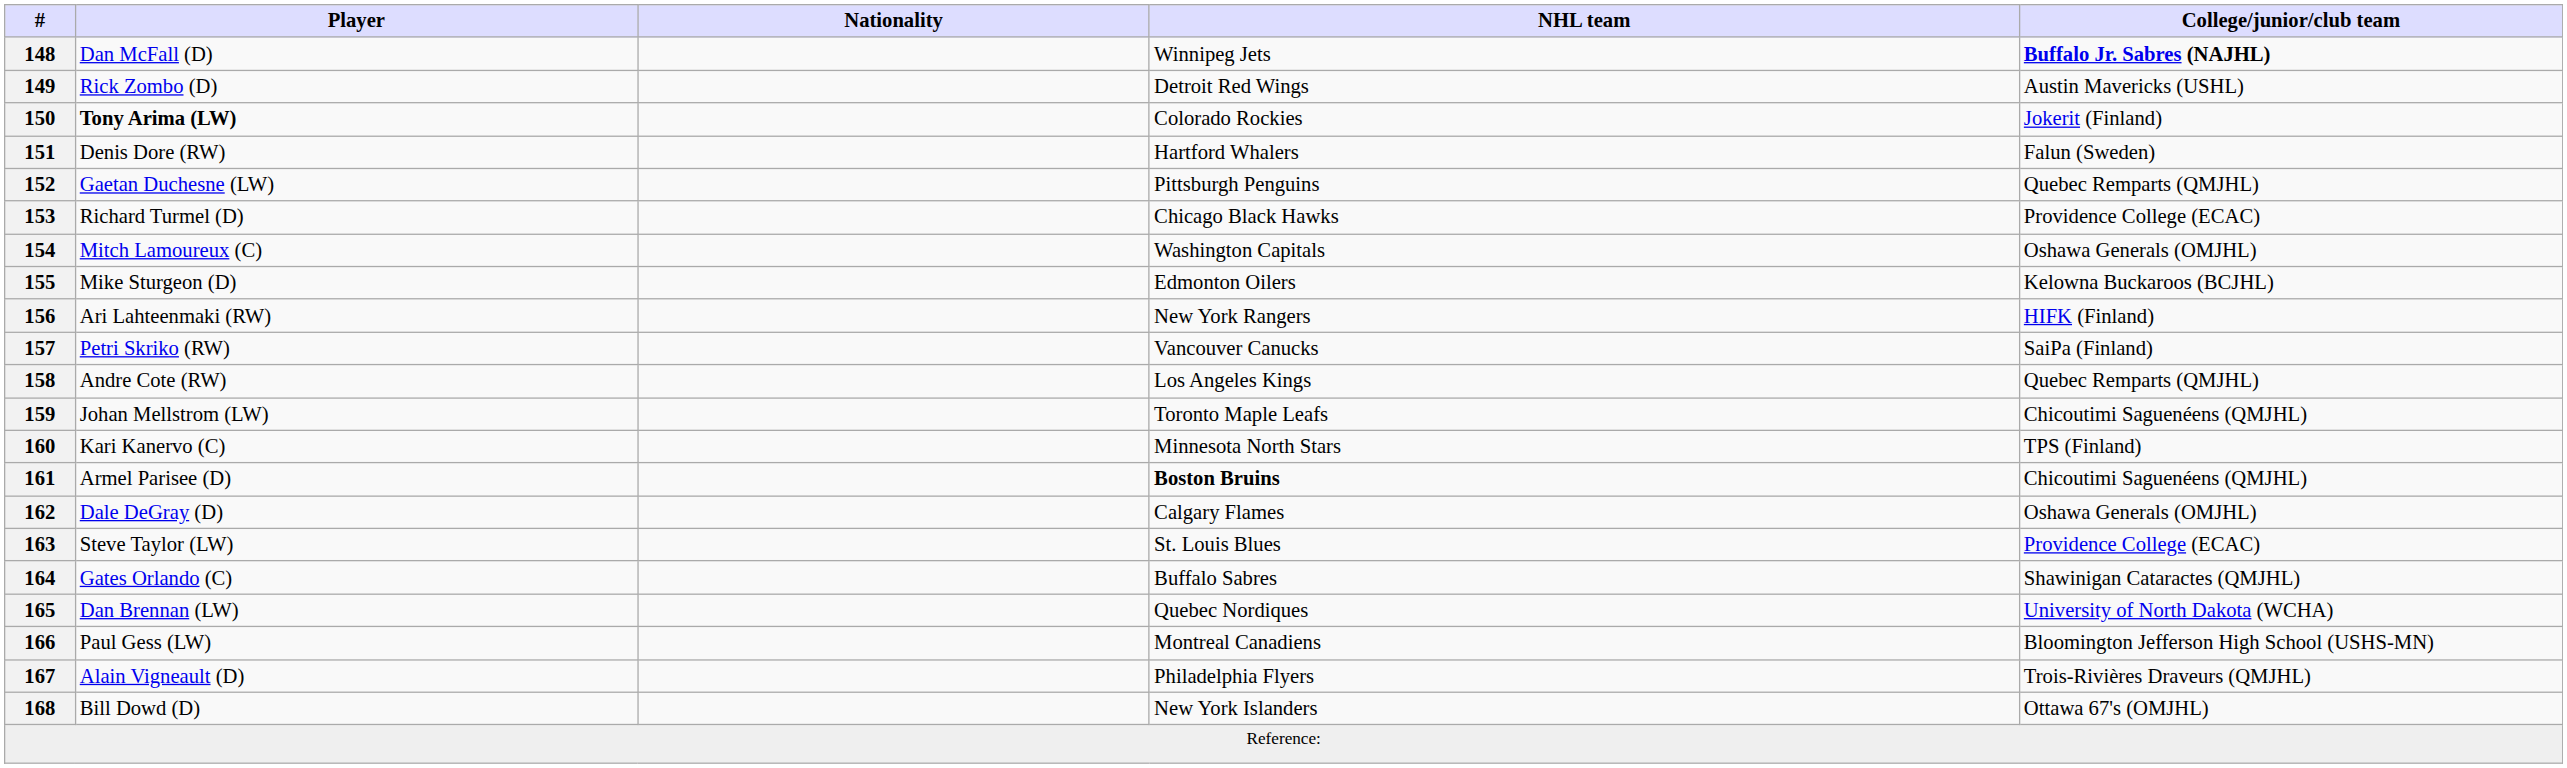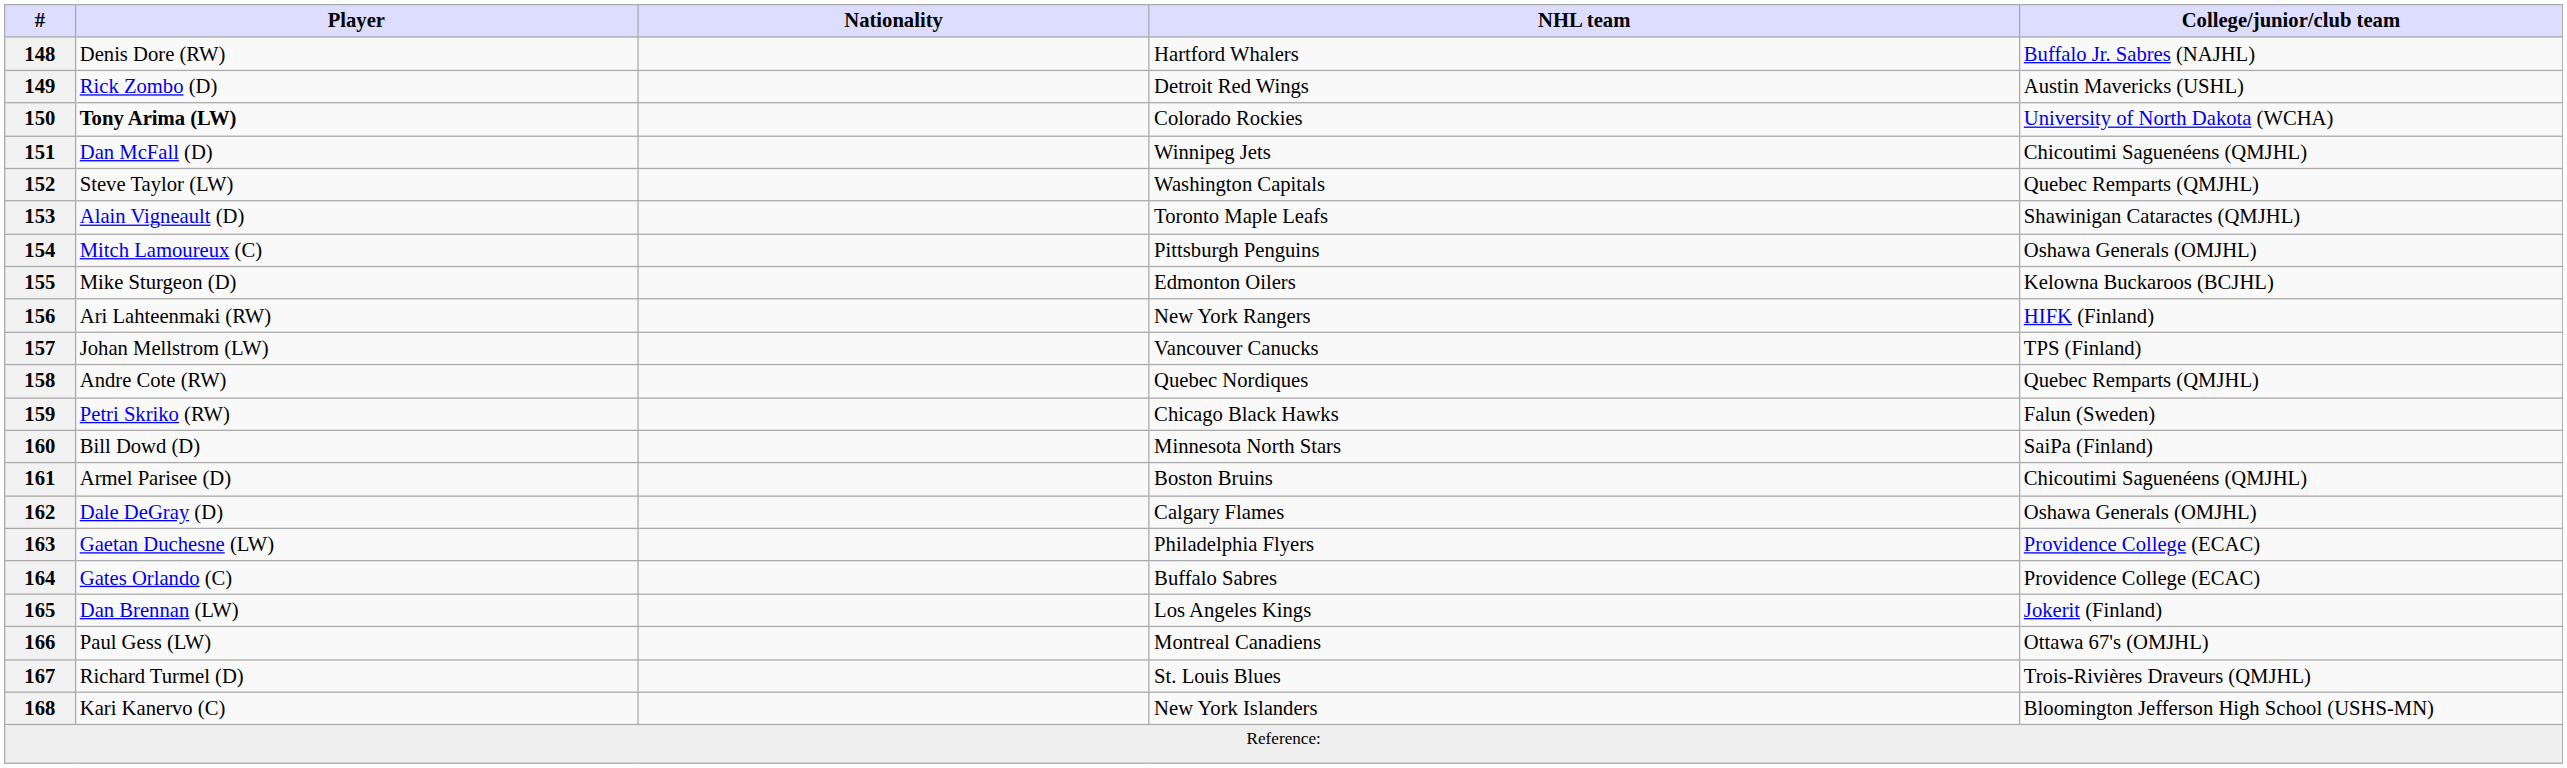148 | Player: Dan McFall (D) -> Denis Dore (RW)
148 | NHL team: Winnipeg Jets -> Hartford Whalers
148 | College/junior/club team: bold -> normal
150 | College/junior/club team: Jokerit (Finland) -> University of North Dakota (WCHA)
151 | Player: Denis Dore (RW) -> Dan McFall (D)
151 | NHL team: Hartford Whalers -> Winnipeg Jets
151 | College/junior/club team: Falun (Sweden) -> Chicoutimi Saguenéens (QMJHL)
152 | Player: Gaetan Duchesne (LW) -> Steve Taylor (LW)
152 | NHL team: Pittsburgh Penguins -> Washington Capitals
153 | Player: Richard Turmel (D) -> Alain Vigneault (D)
153 | NHL team: Chicago Black Hawks -> Toronto Maple Leafs
153 | College/junior/club team: Providence College (ECAC) -> Shawinigan Cataractes (QMJHL)
154 | NHL team: Washington Capitals -> Pittsburgh Penguins
157 | Player: Petri Skriko (RW) -> Johan Mellstrom (LW)
157 | College/junior/club team: SaiPa (Finland) -> TPS (Finland)
158 | NHL team: Los Angeles Kings -> Quebec Nordiques
159 | Player: Johan Mellstrom (LW) -> Petri Skriko (RW)
159 | NHL team: Toronto Maple Leafs -> Chicago Black Hawks
159 | College/junior/club team: Chicoutimi Saguenéens (QMJHL) -> Falun (Sweden)
160 | Player: Kari Kanervo (C) -> Bill Dowd (D)
160 | College/junior/club team: TPS (Finland) -> SaiPa (Finland)
161 | NHL team: bold -> normal
163 | Player: Steve Taylor (LW) -> Gaetan Duchesne (LW)
163 | NHL team: St. Louis Blues -> Philadelphia Flyers
164 | College/junior/club team: Shawinigan Cataractes (QMJHL) -> Providence College (ECAC)
165 | NHL team: Quebec Nordiques -> Los Angeles Kings
165 | College/junior/club team: University of North Dakota (WCHA) -> Jokerit (Finland)
166 | College/junior/club team: Bloomington Jefferson High School (USHS-MN) -> Ottawa 67's (OMJHL)
167 | Player: Alain Vigneault (D) -> Richard Turmel (D)
167 | NHL team: Philadelphia Flyers -> St. Louis Blues
168 | Player: Bill Dowd (D) -> Kari Kanervo (C)
168 | College/junior/club team: Ottawa 67's (OMJHL) -> Bloomington Jefferson High School (USHS-MN)
